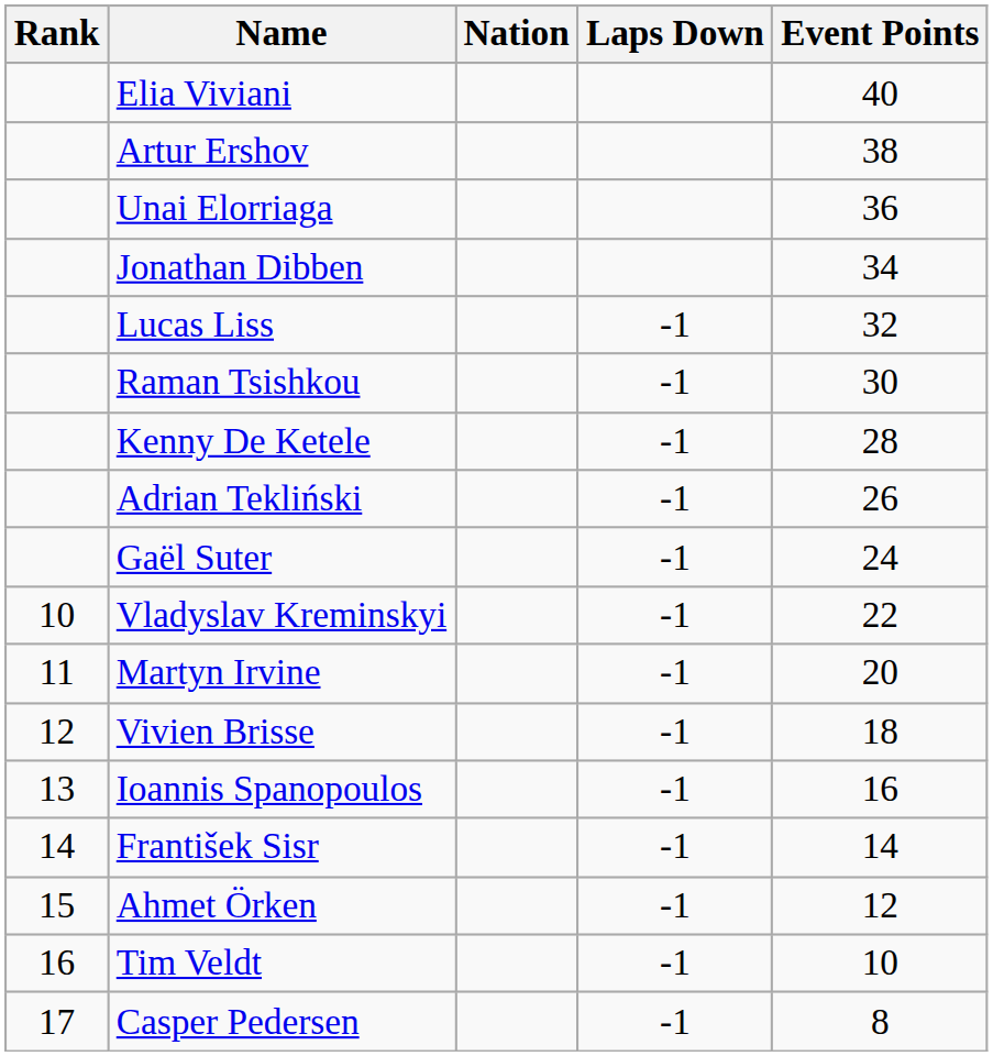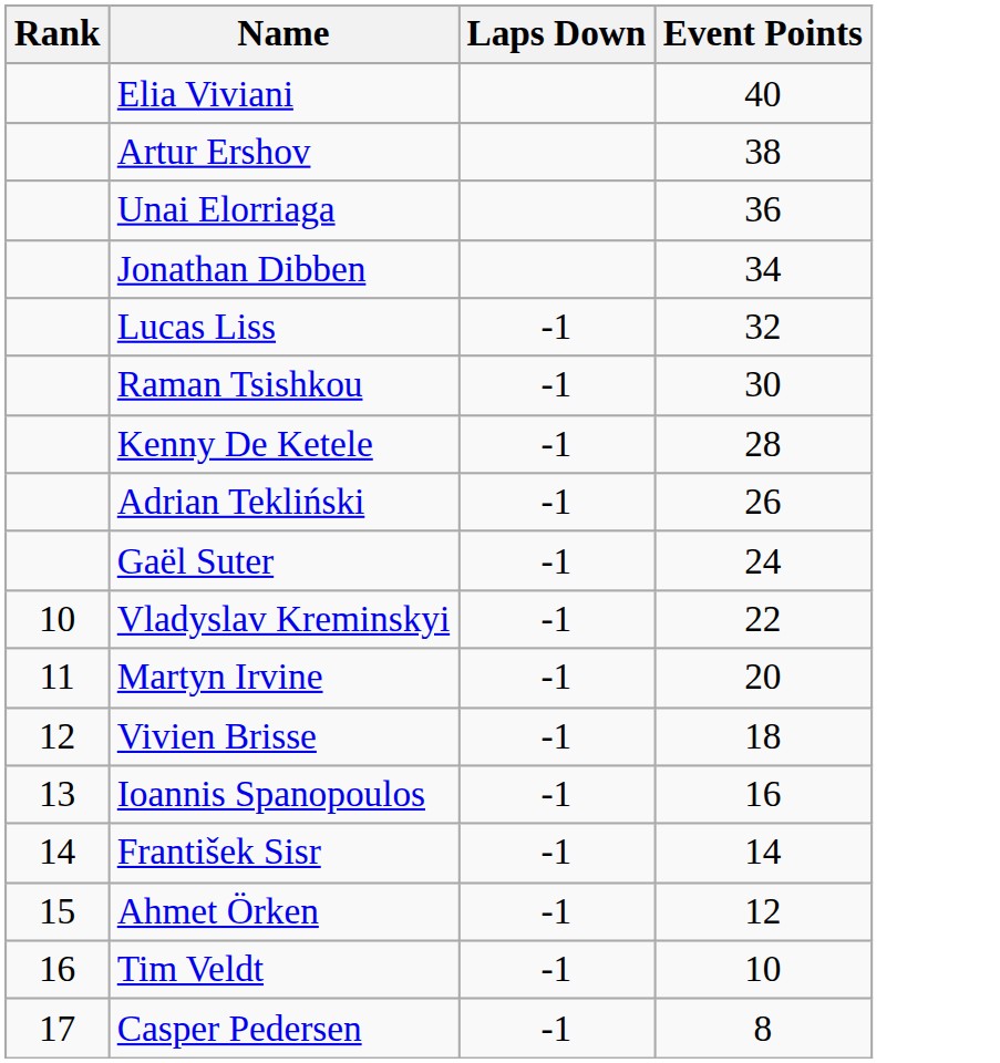- column: Nation
